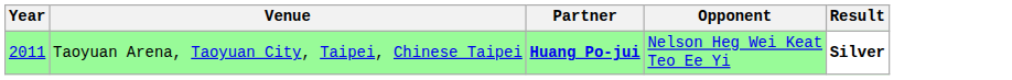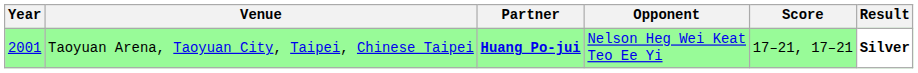+ column: Score | 17–21, 17–21
Taoyuan Arena, Taoyuan City, Taipei, Chinese Taipei | Year: 2011 -> 2001
